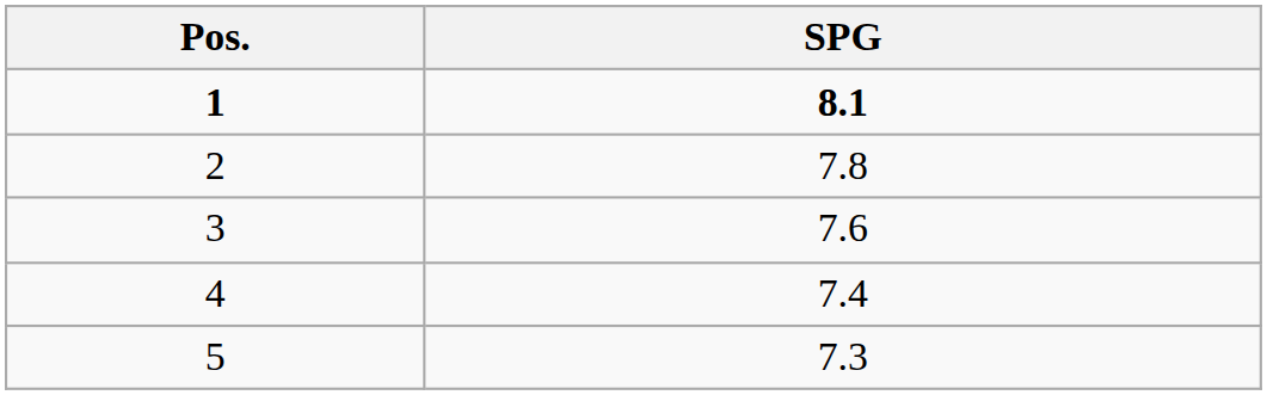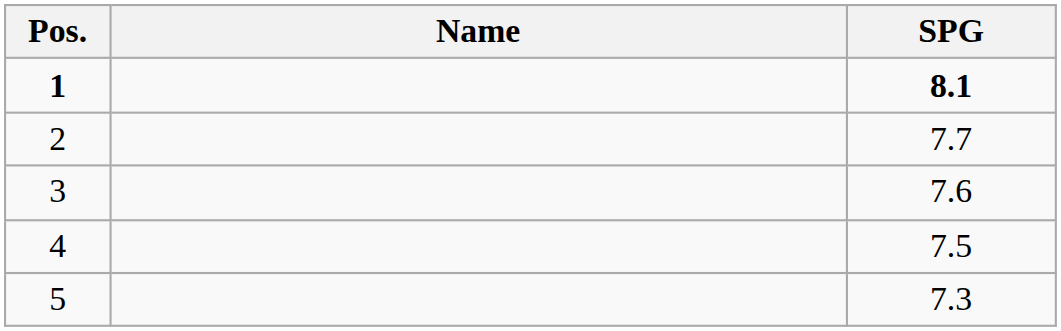+ column: Name
2 | SPG: 7.8 -> 7.7
4 | SPG: 7.4 -> 7.5
